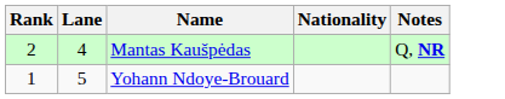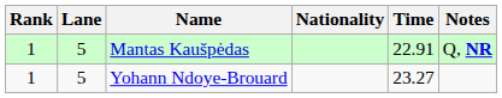+ column: Time | 22.91 | 23.27
Mantas Kaušpėdas | Rank: 2 -> 1
Mantas Kaušpėdas | Lane: 4 -> 5
